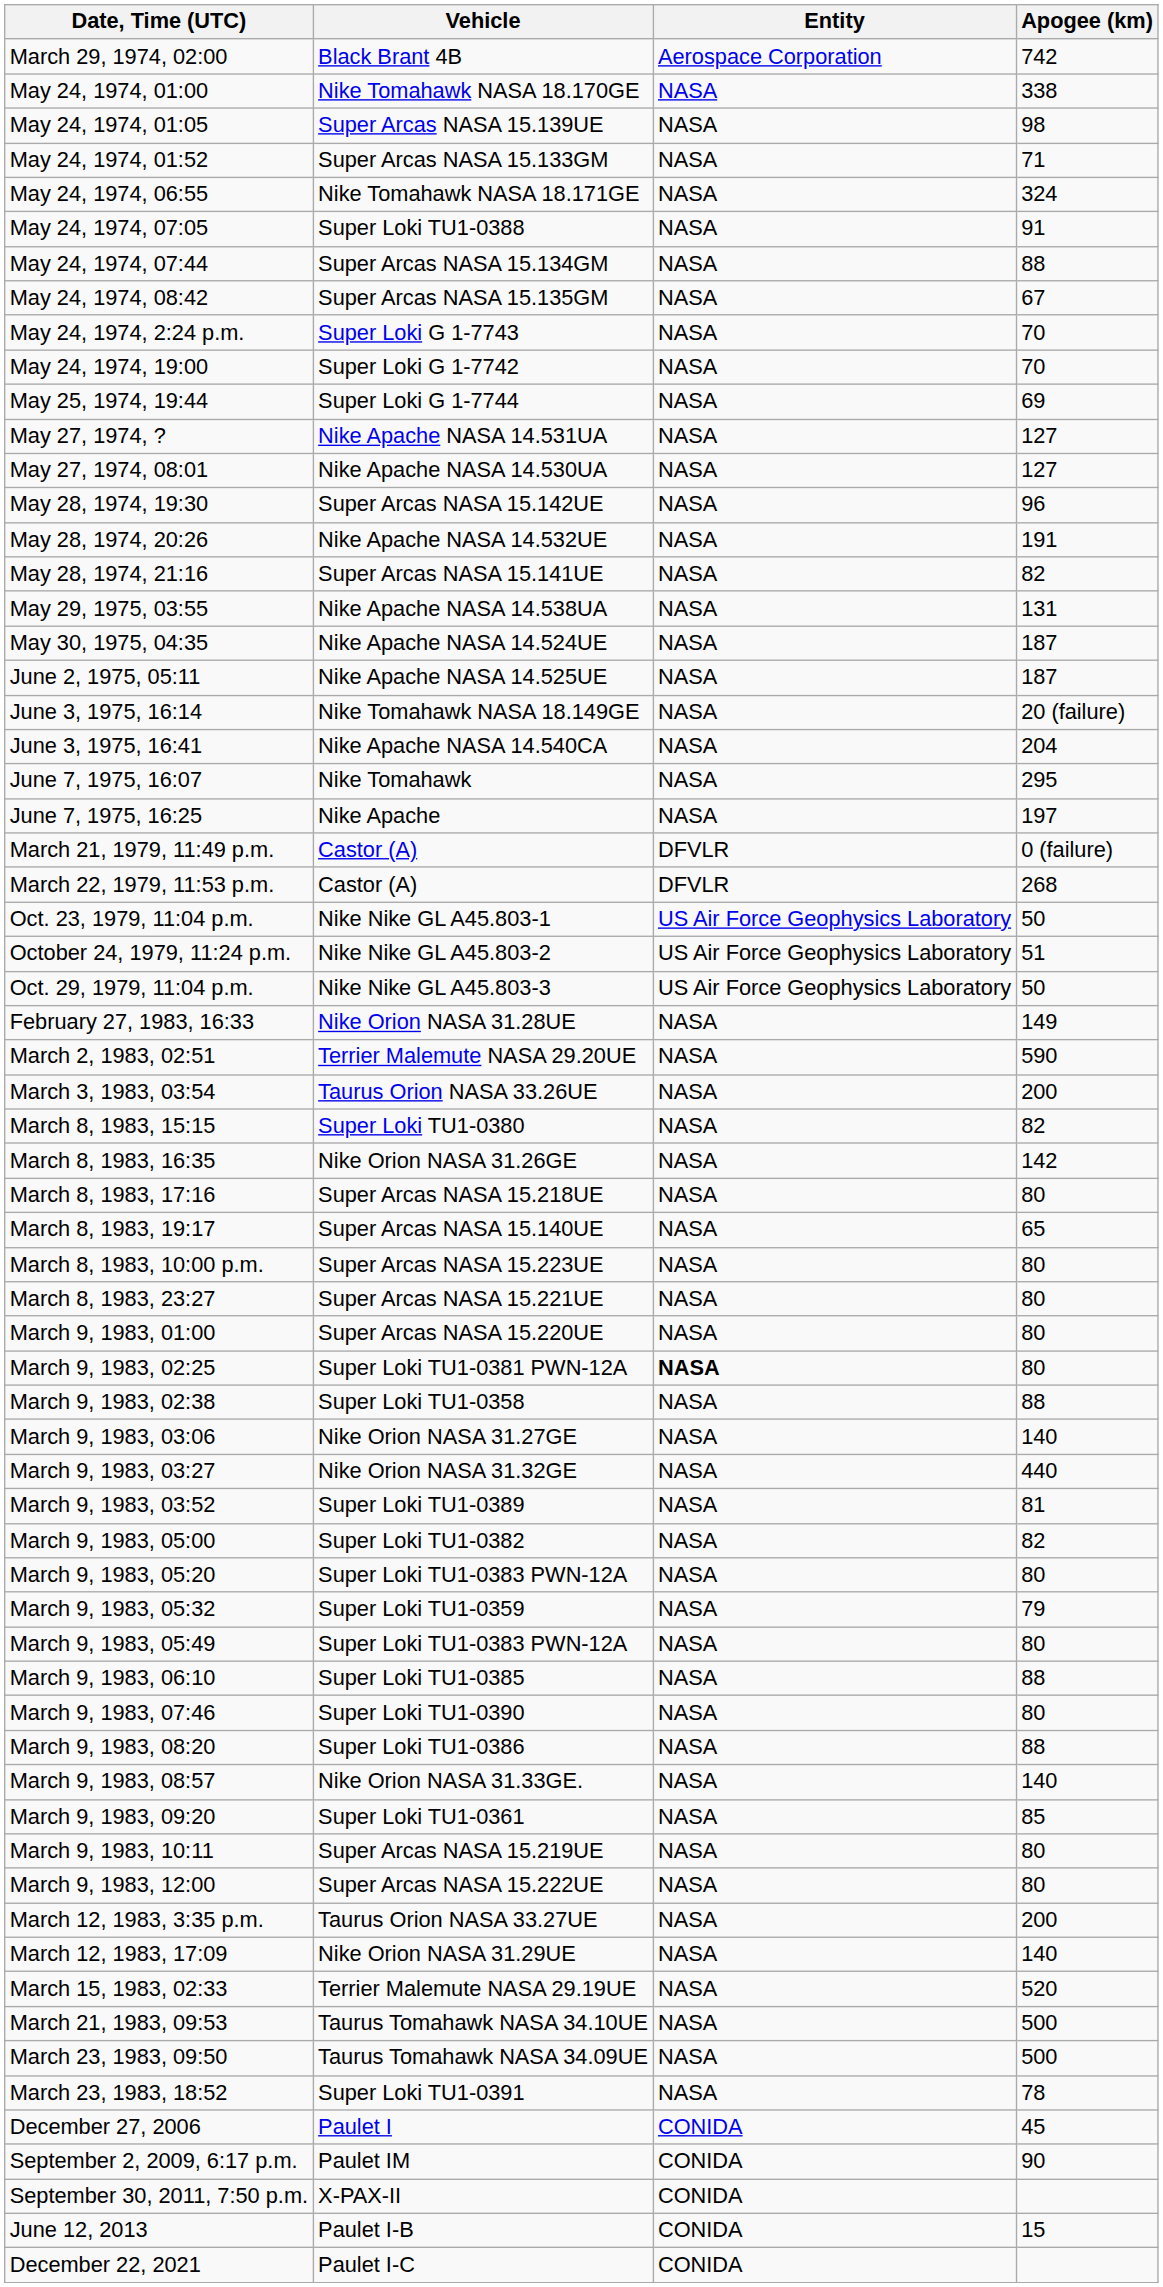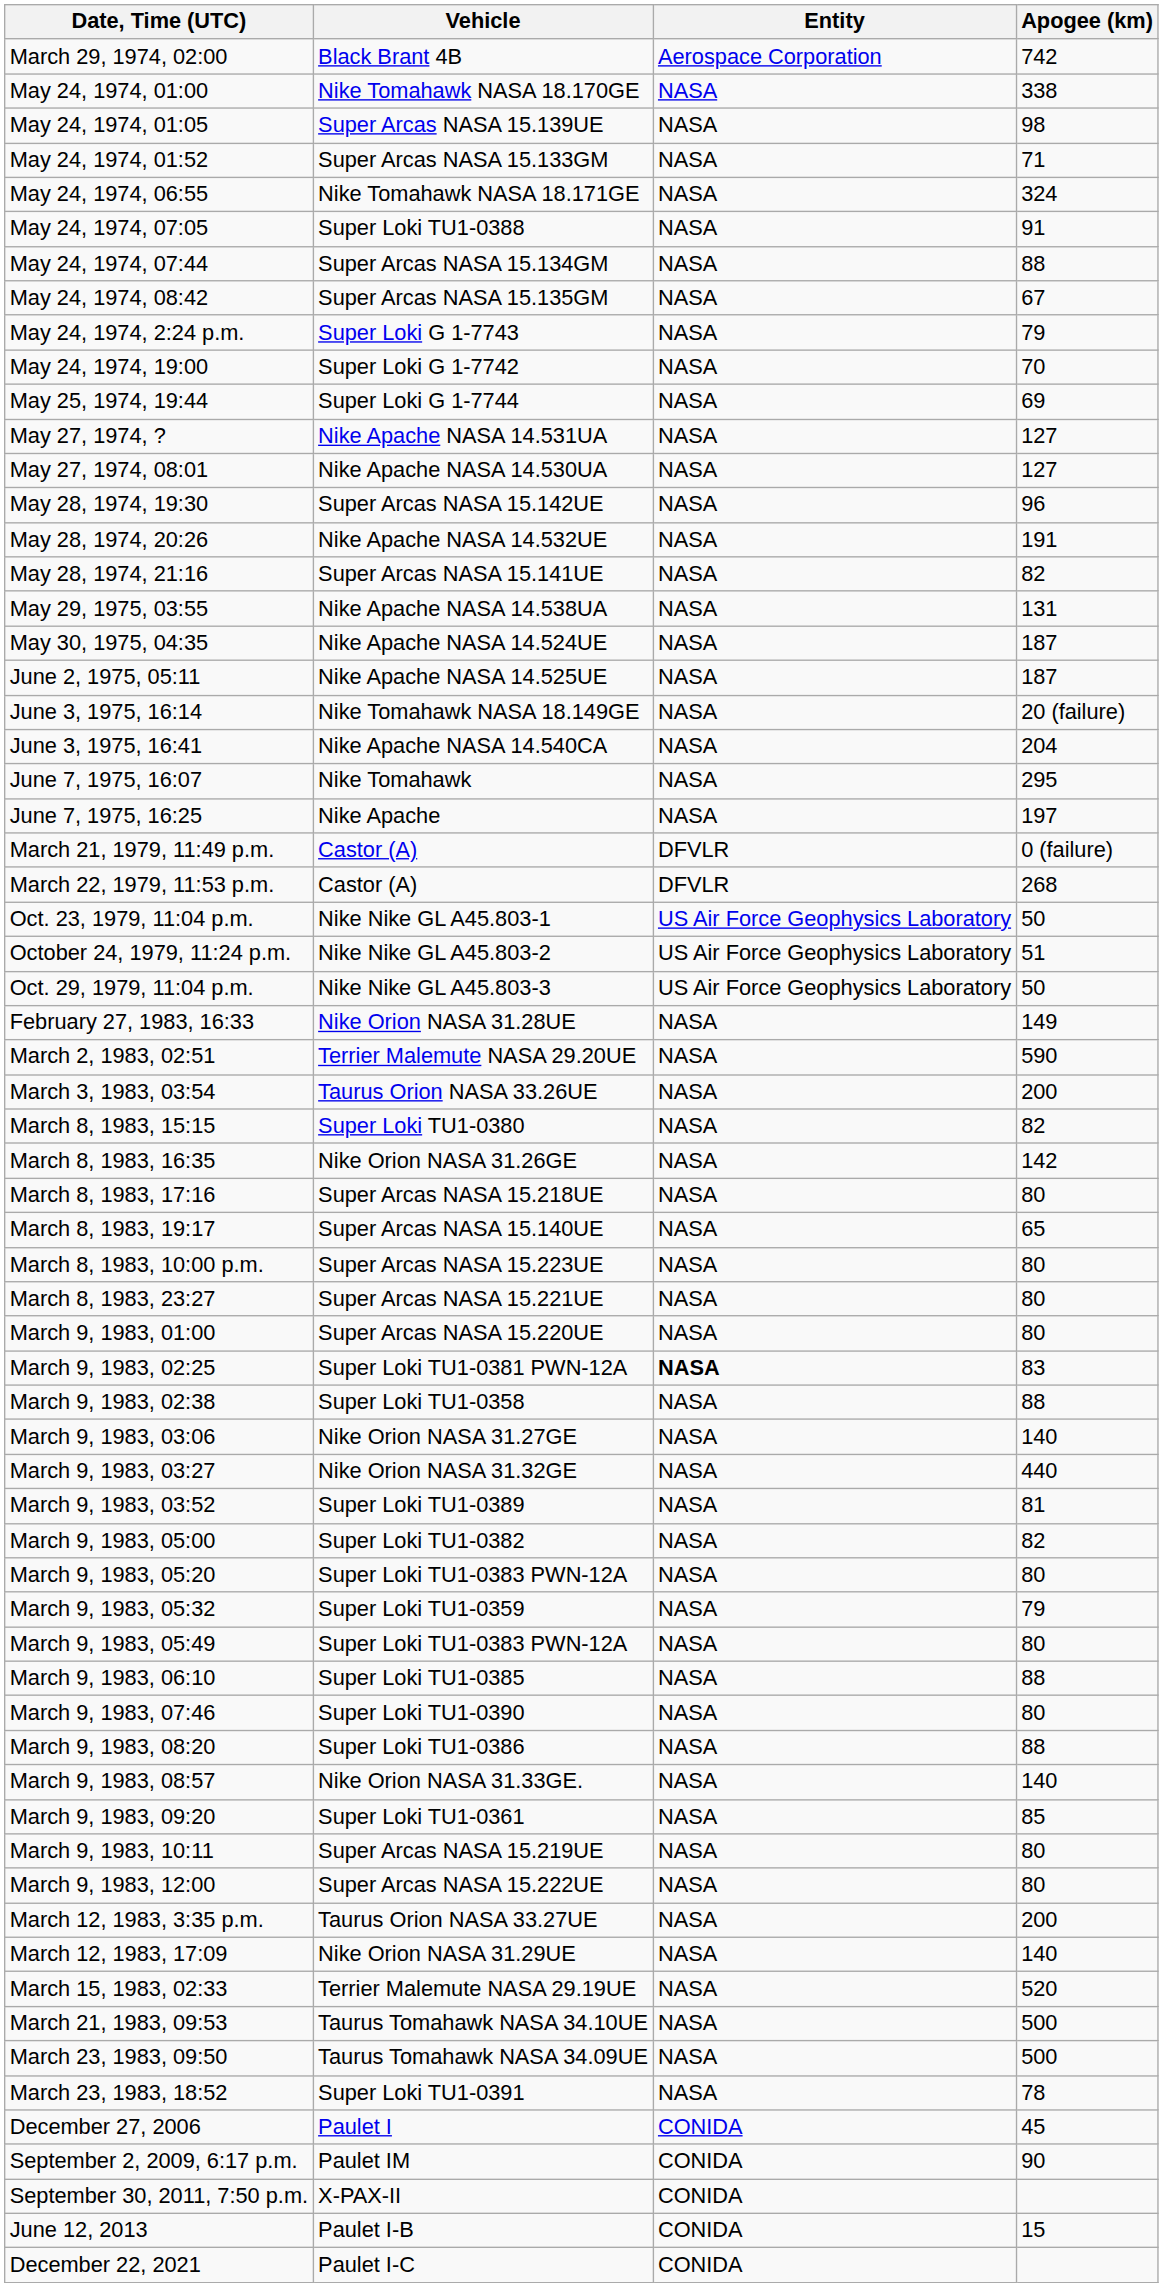May 24, 1974, 2:24 p.m. | Apogee (km): 70 -> 79
March 9, 1983, 02:25 | Apogee (km): 80 -> 83
